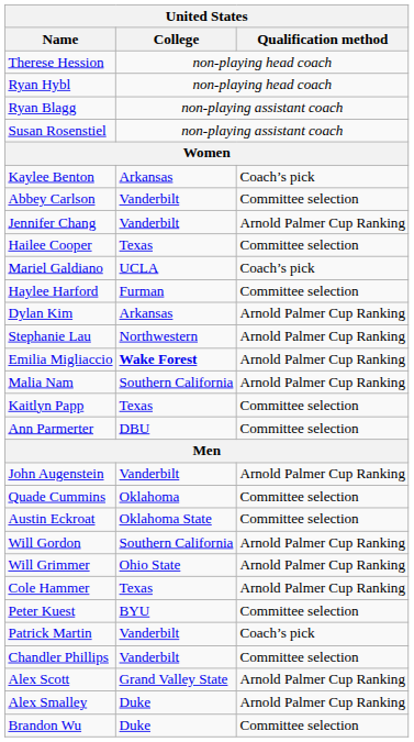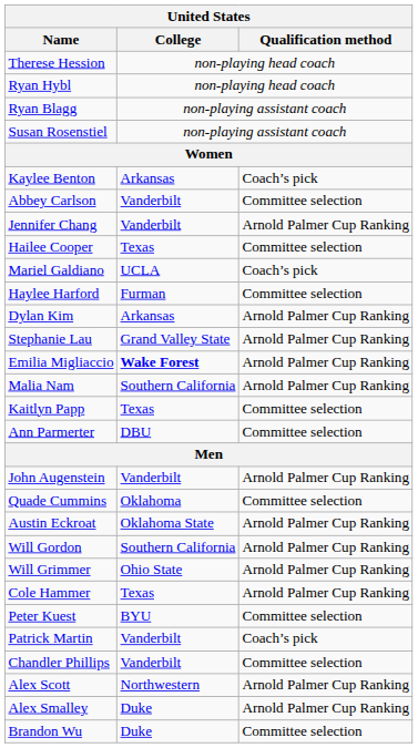Stephanie Lau | United States / College: Northwestern -> Grand Valley State
Austin Eckroat | United States / Qualification method: Committee selection -> Arnold Palmer Cup Ranking
Alex Scott | United States / College: Grand Valley State -> Northwestern
